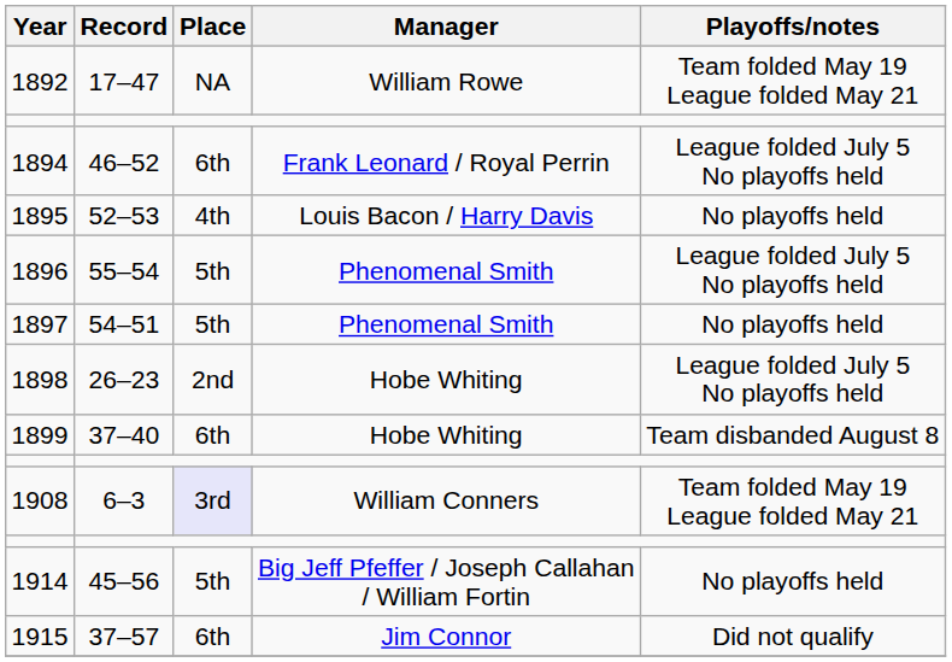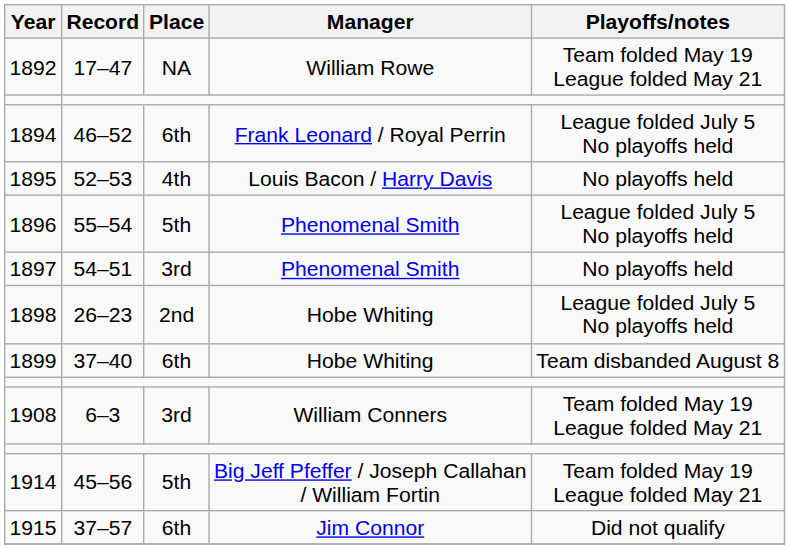1897 | Place: 5th -> 3rd
1908 | Place: lavender background -> no background
1914 | Playoffs/notes: No playoffs held -> Team folded May 19 League folded May 21
